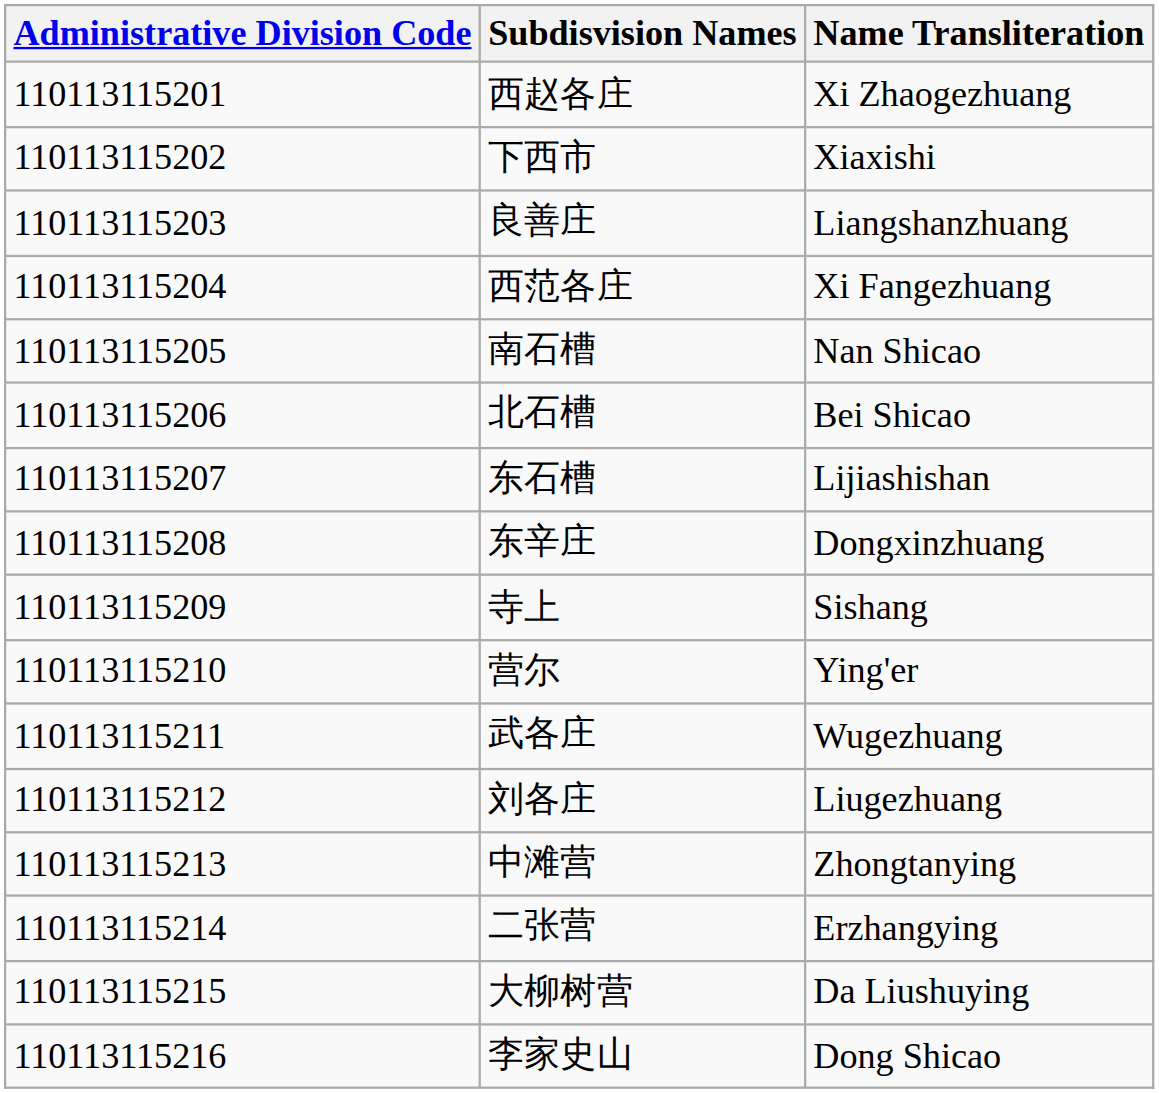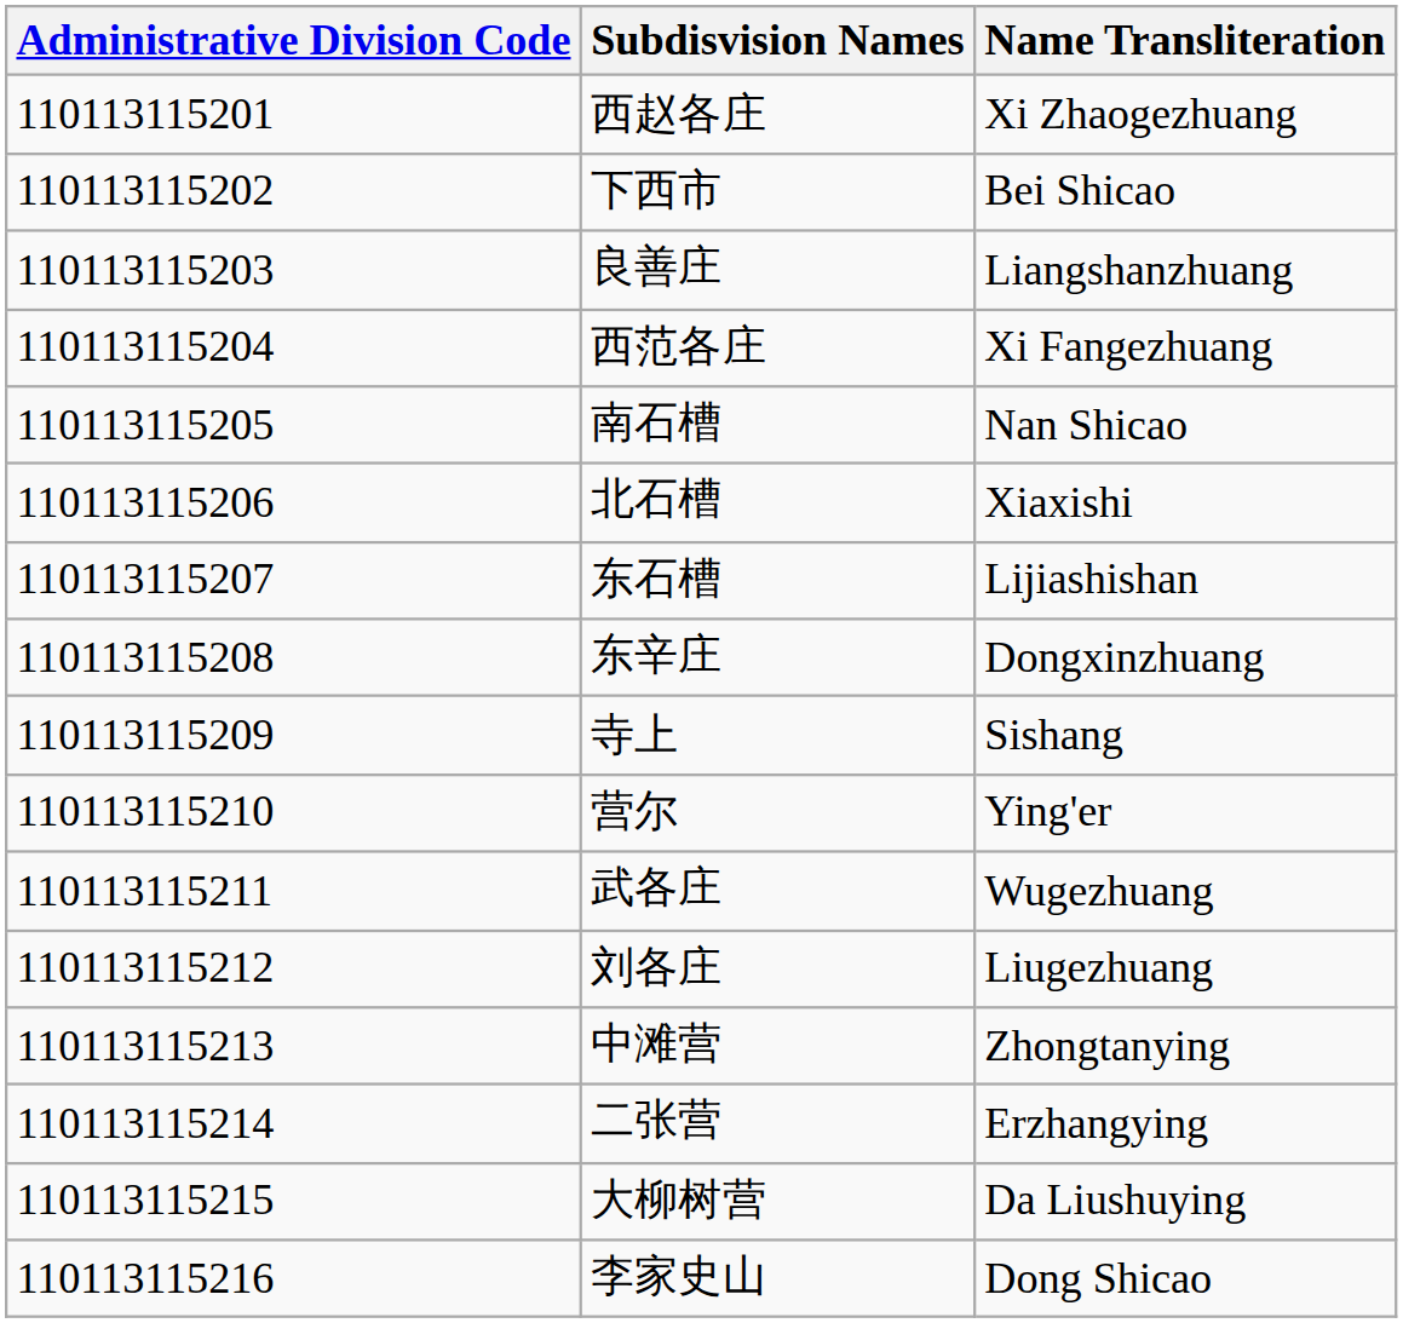下西市 | Name Transliteration: Xiaxishi -> Bei Shicao
北石槽 | Name Transliteration: Bei Shicao -> Xiaxishi
